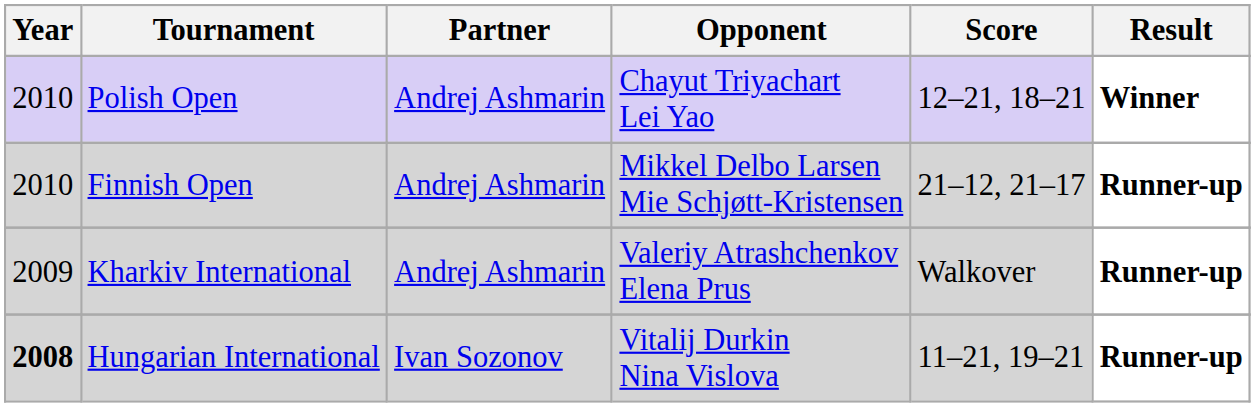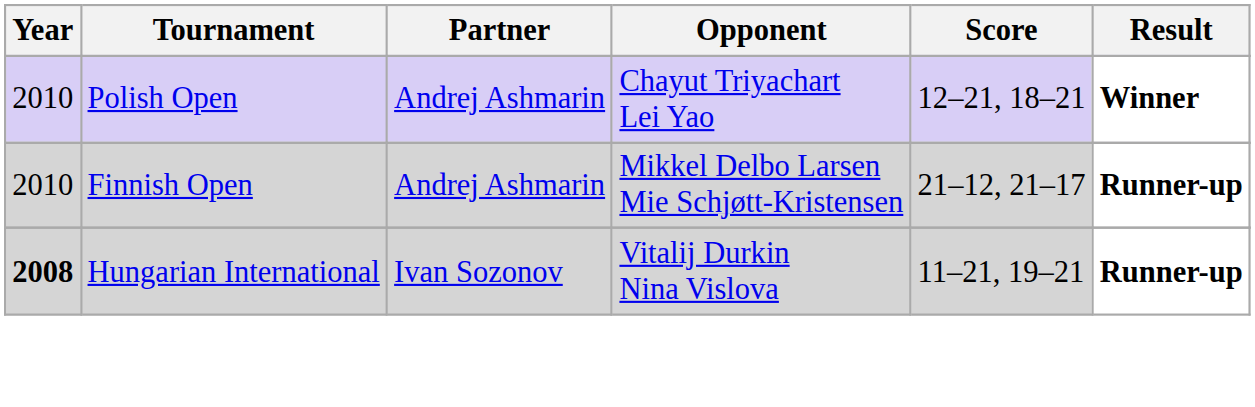- row: 2009 | Kharkiv International | Andrej Ashmarin | Valeriy Atrashchenkov Elena Prus | Walkover | Runner-up
